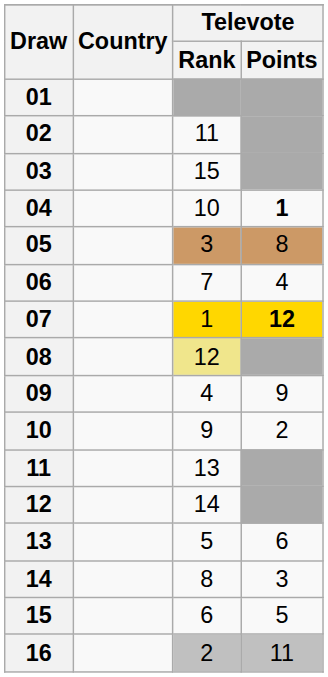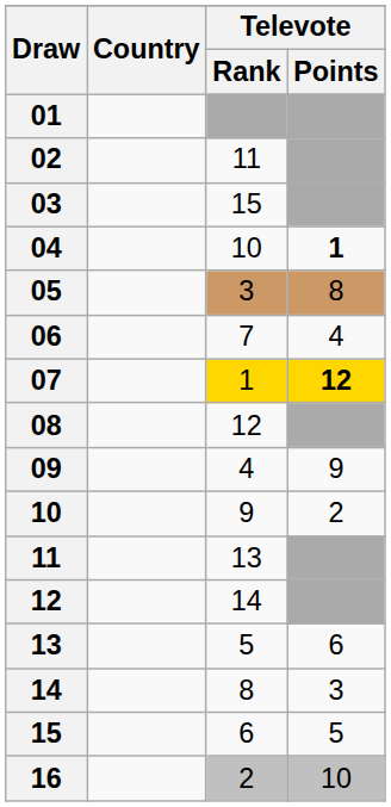08 | Televote / Rank: khaki background -> no background
16 | Televote / Points: 11 -> 10
